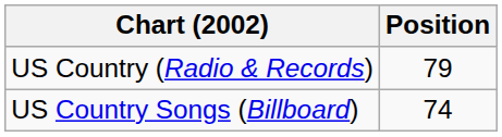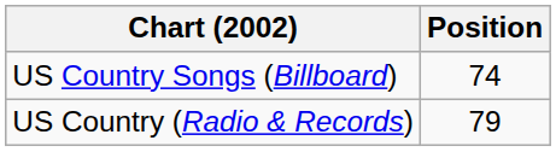rows swapped: US Country Songs (Billboard) <-> US Country (Radio & Records)
